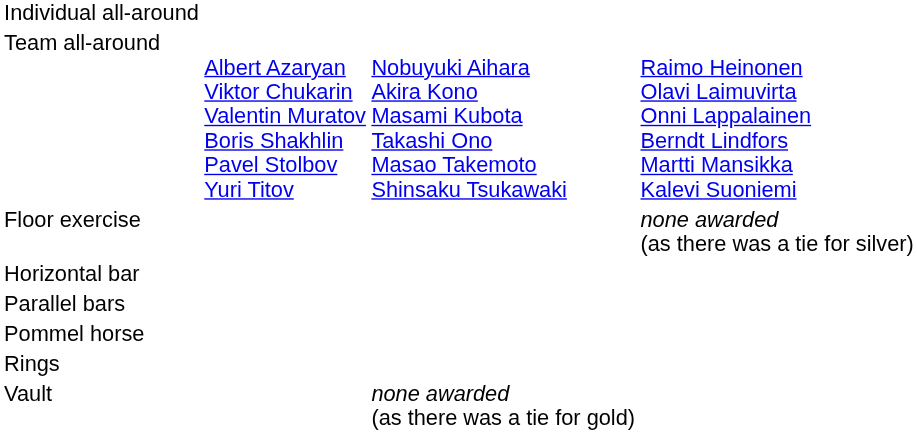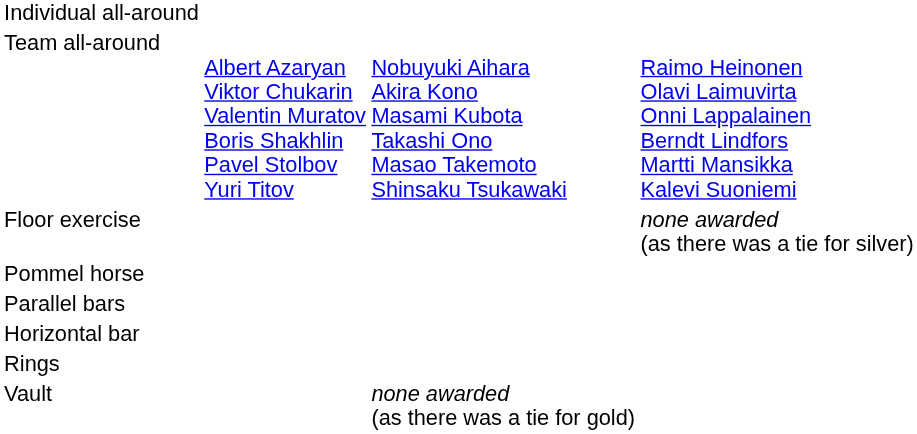rows swapped: Horizontal bar <-> Pommel horse
